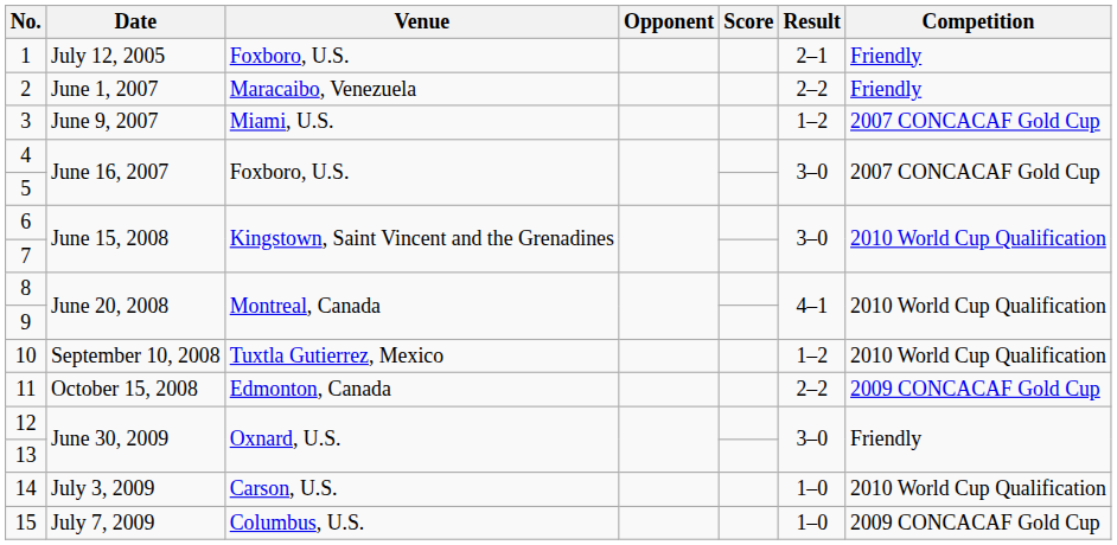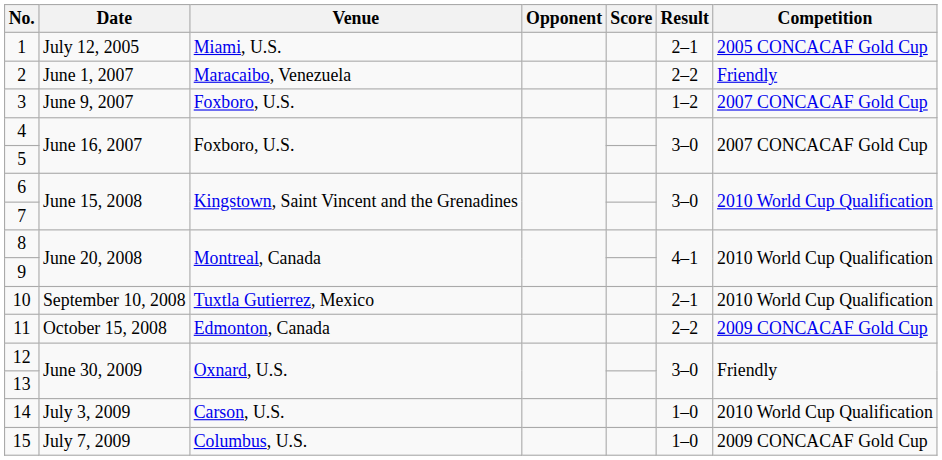1 | Venue: Foxboro, U.S. -> Miami, U.S.
1 | Competition: Friendly -> 2005 CONCACAF Gold Cup
3 | Venue: Miami, U.S. -> Foxboro, U.S.
10 | Result: 1–2 -> 2–1
